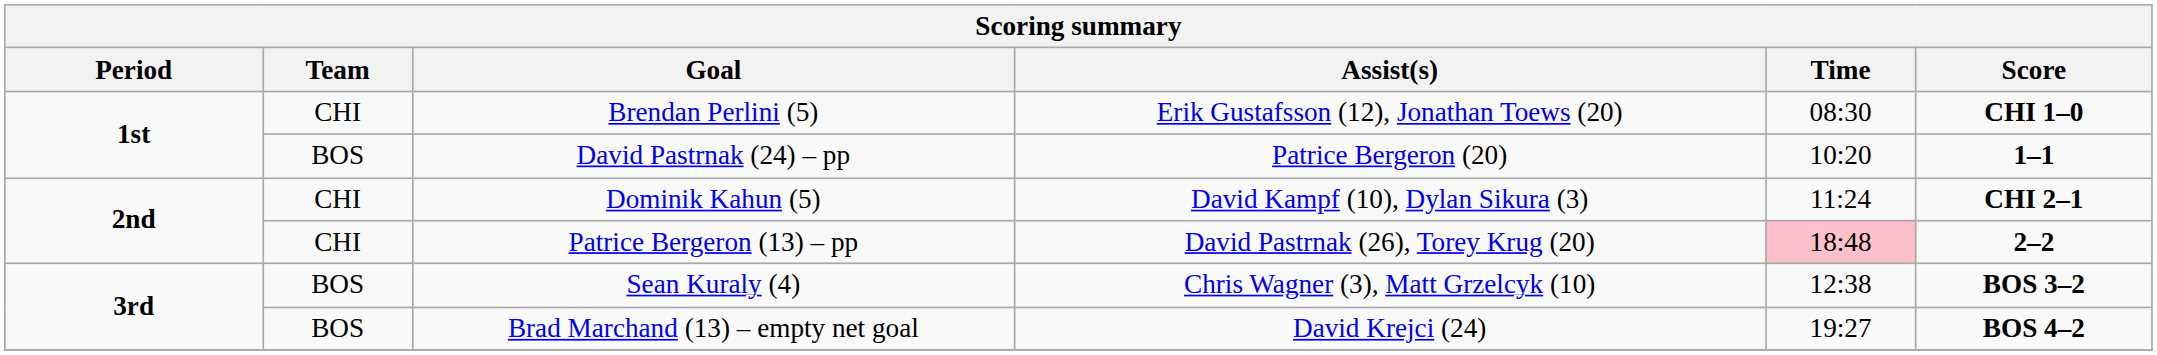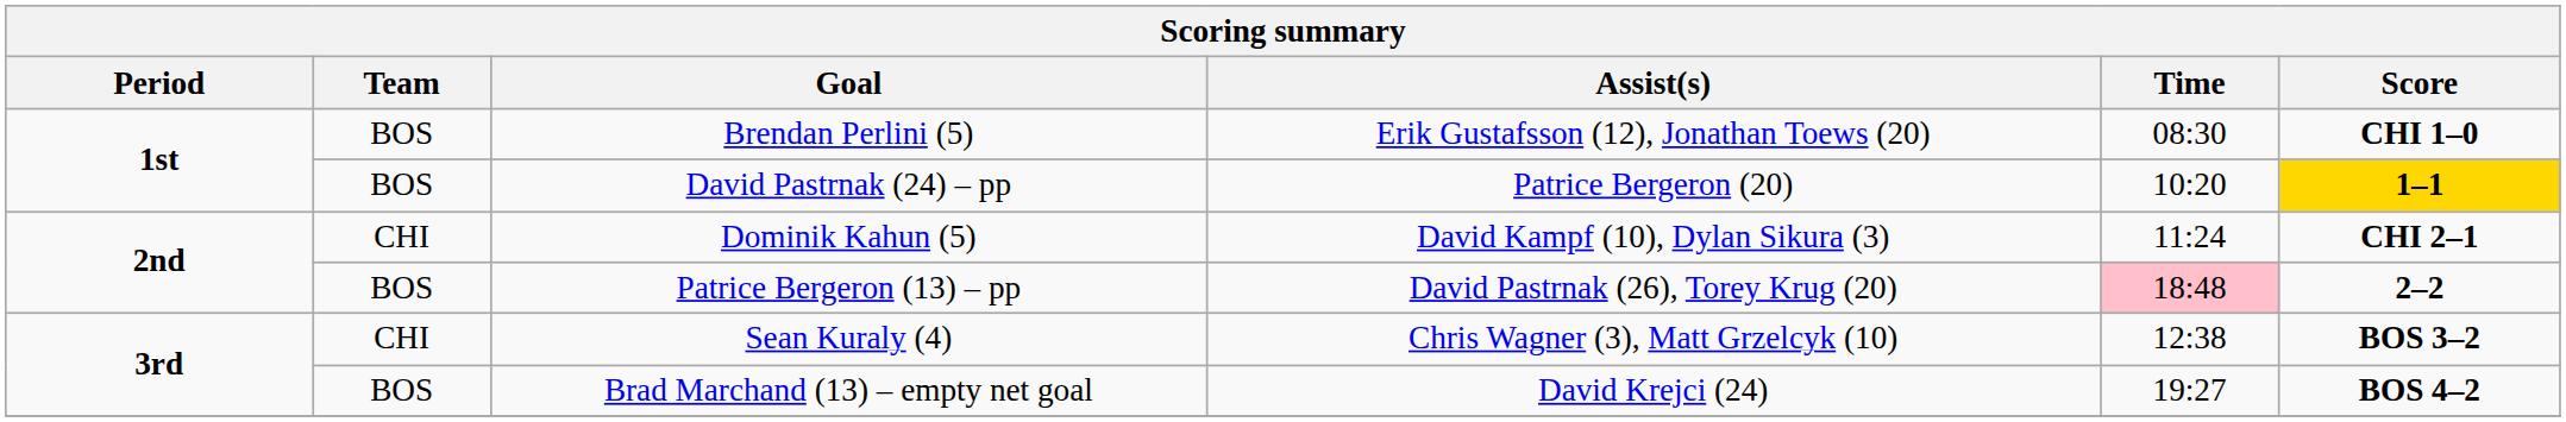Brendan Perlini (5) | Team: CHI -> BOS
David Pastrnak (24) – pp | Score: no background -> gold background
Patrice Bergeron (13) – pp | Team: CHI -> BOS
Sean Kuraly (4) | Team: BOS -> CHI
